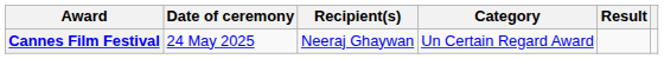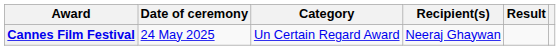columns swapped: Category <-> Recipient(s)
